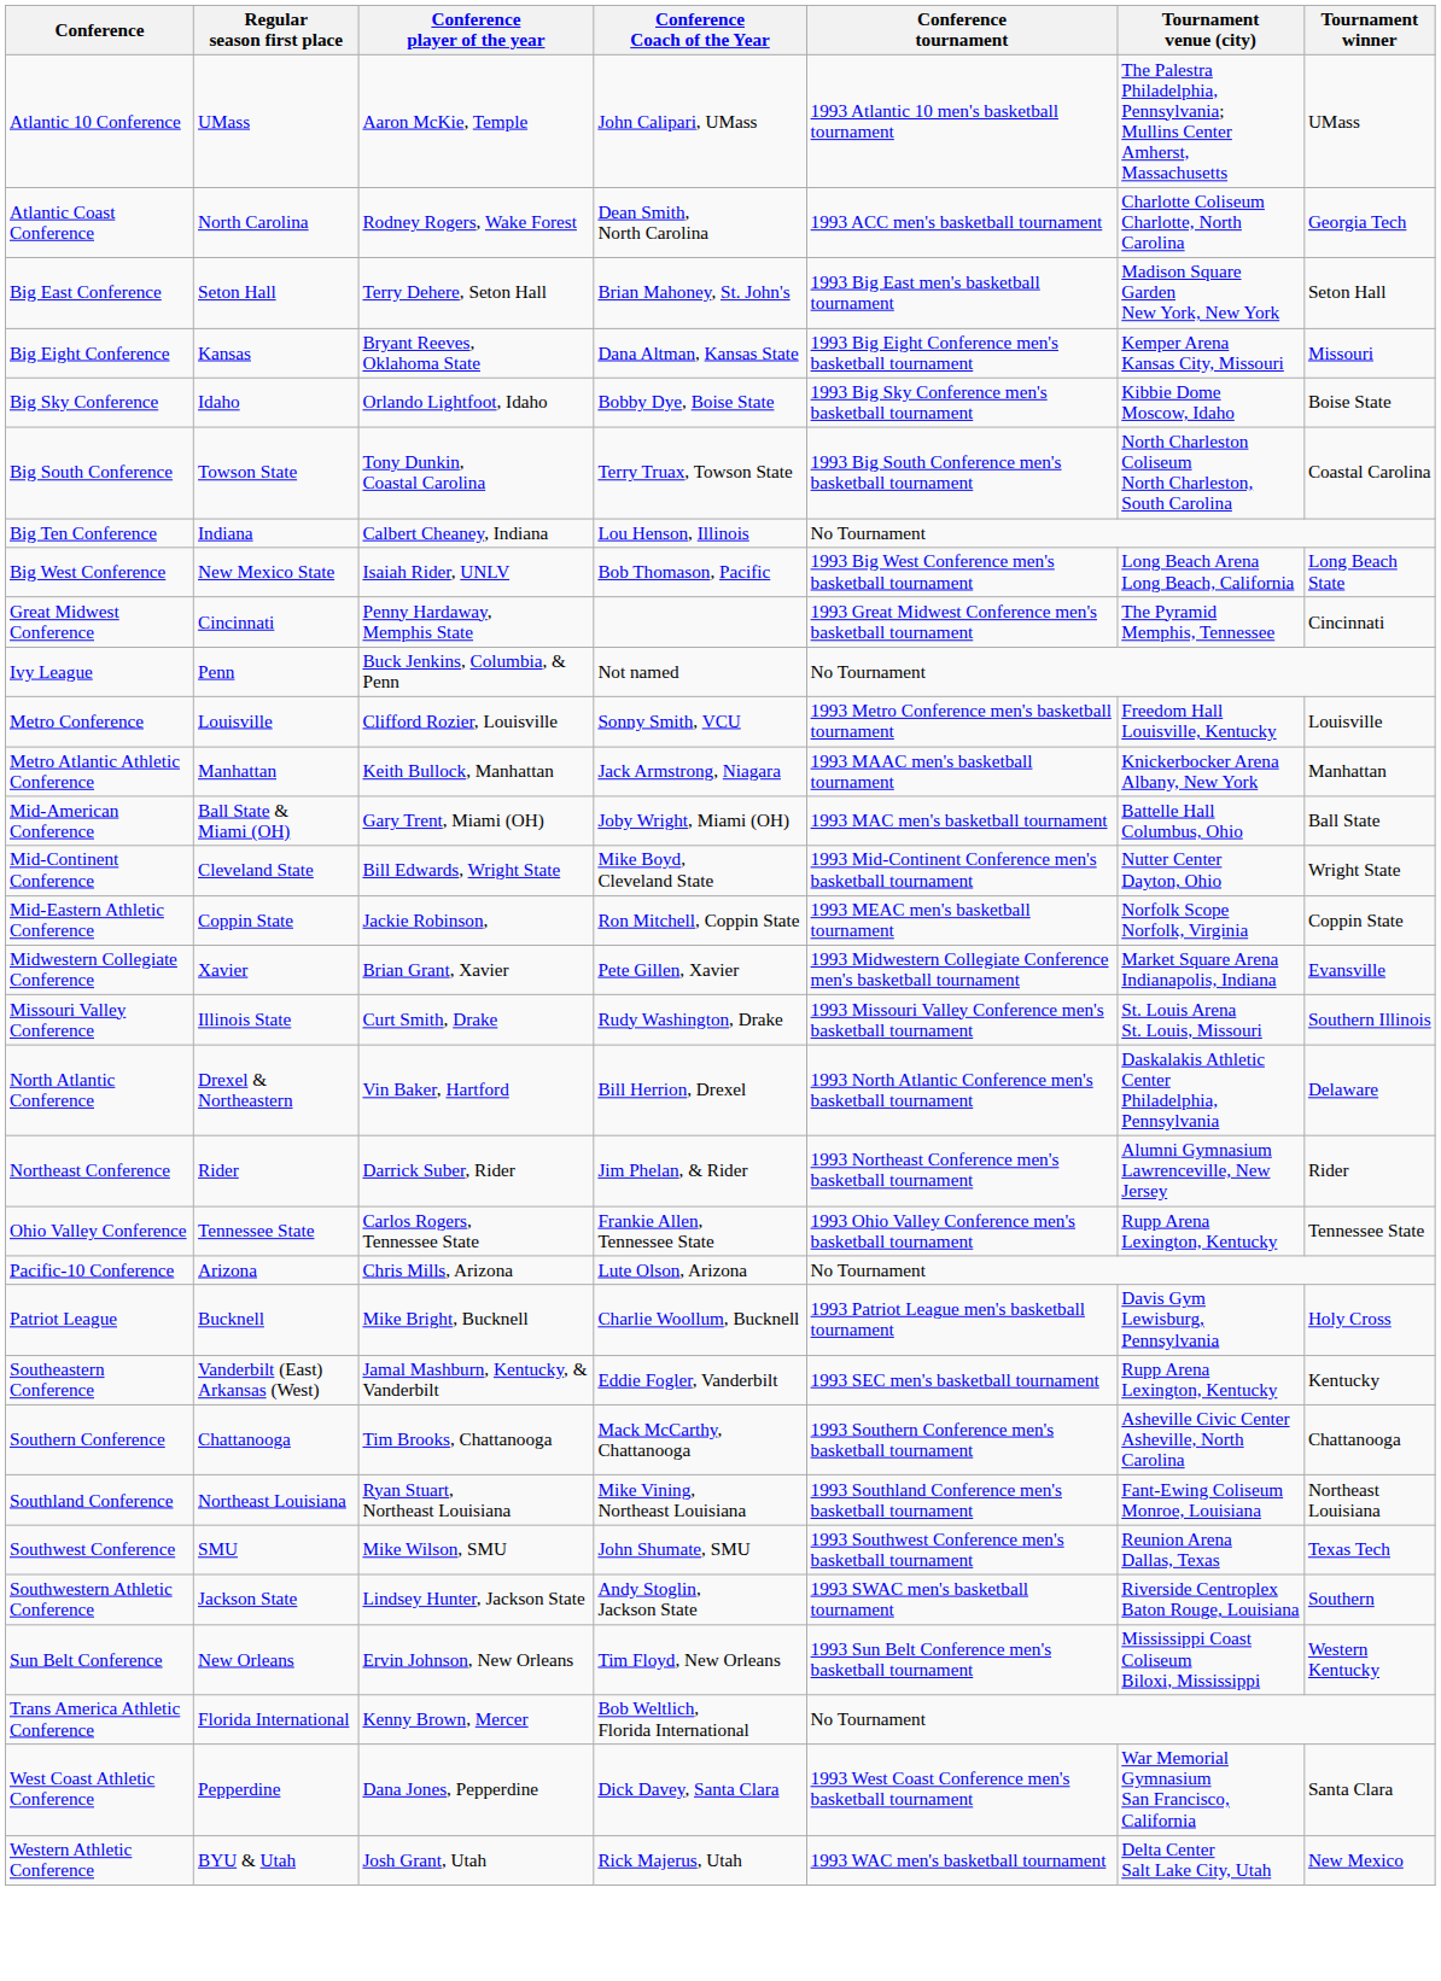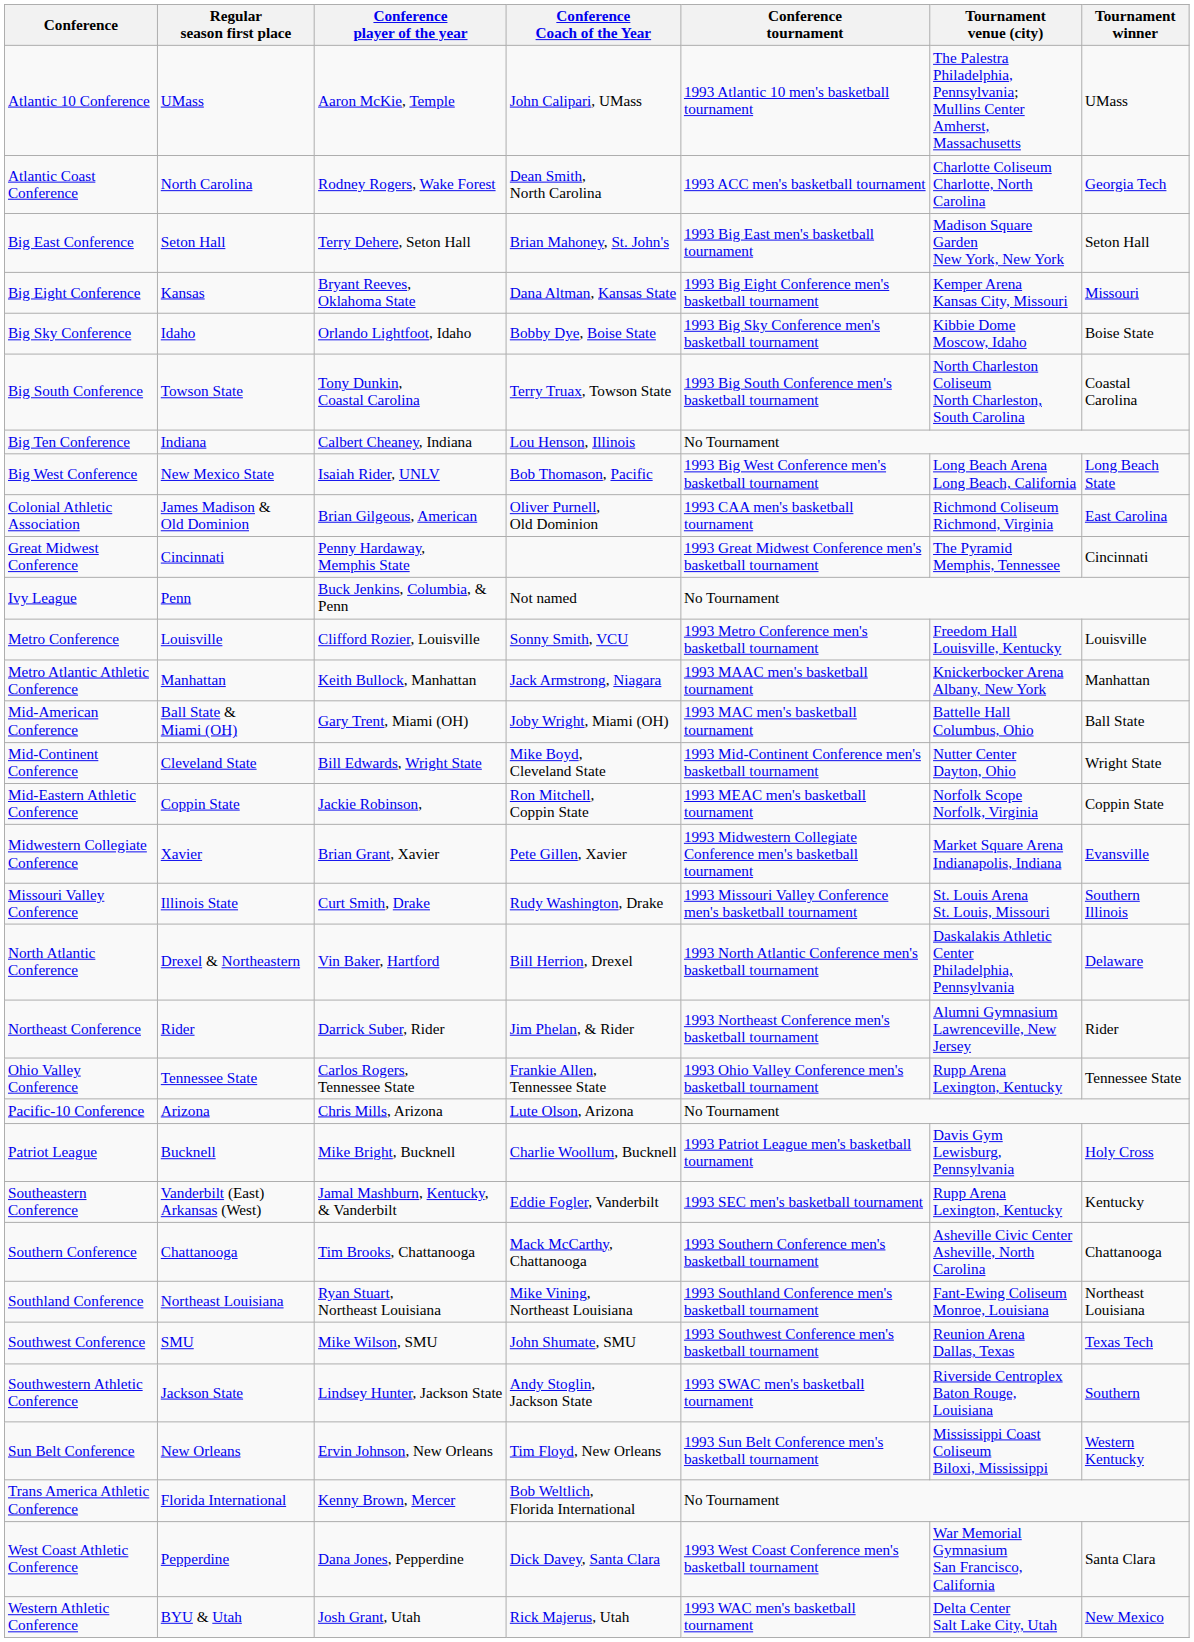+ row: Colonial Athletic Association | James Madison & Old Dominion | Brian Gilgeous, American | Oliver Purnell, Old Dominion | 1993 CAA men's basketball tournament | Richmond Coliseum Richmond, Virginia | East Carolina
